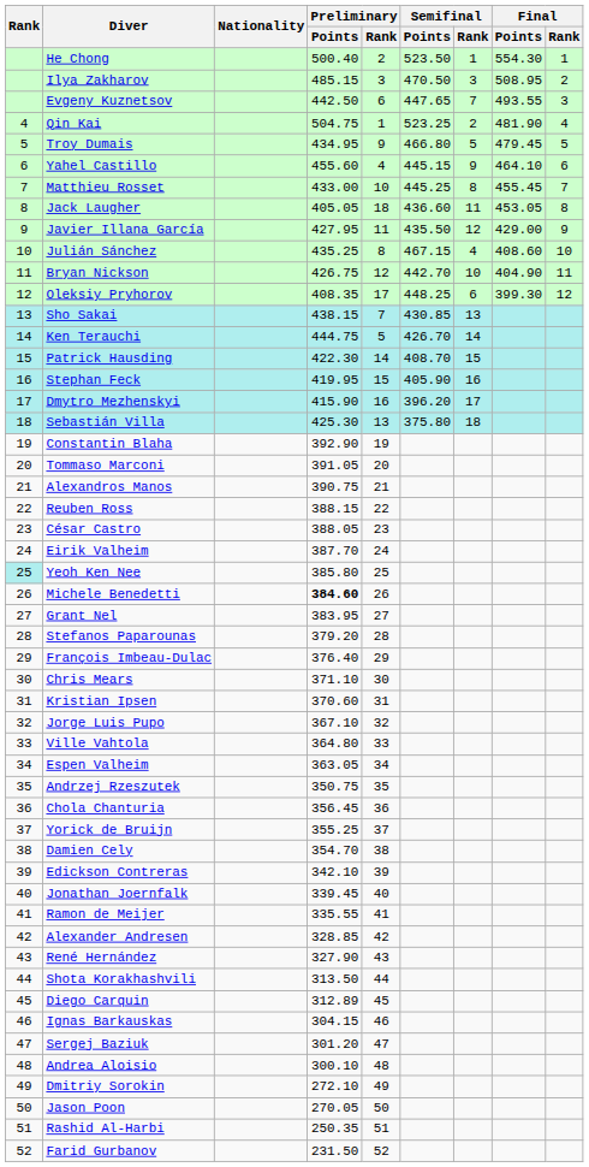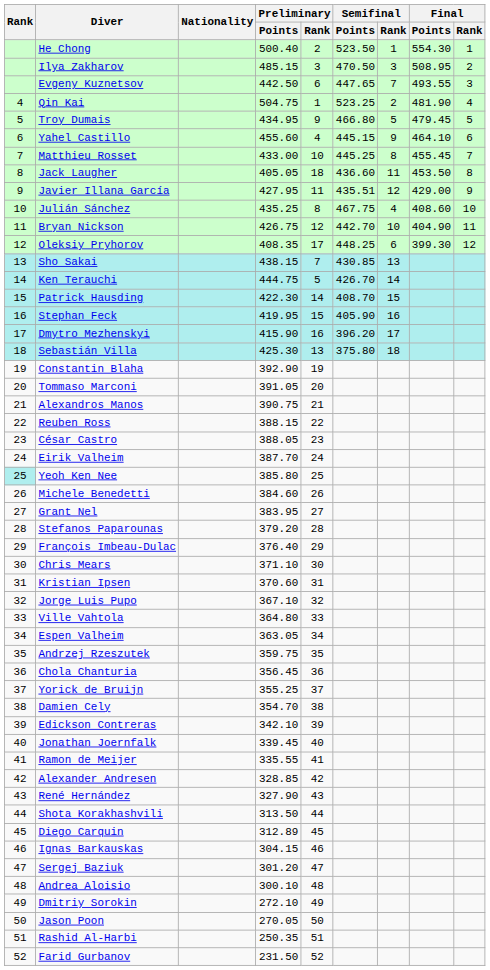Jack Laugher | Final / Points: 453.05 -> 453.50
Javier Illana García | Semifinal / Points: 435.50 -> 435.51
Julián Sánchez | Semifinal / Points: 467.15 -> 467.75
Michele Benedetti | Preliminary / Points: bold -> normal
Andrzej Rzeszutek | Preliminary / Points: 350.75 -> 359.75
